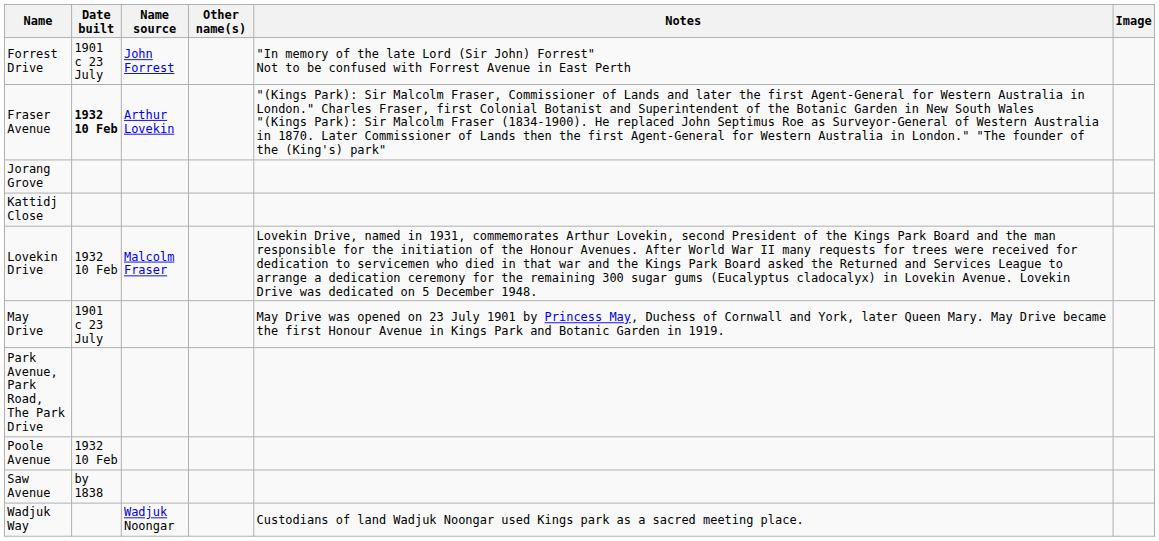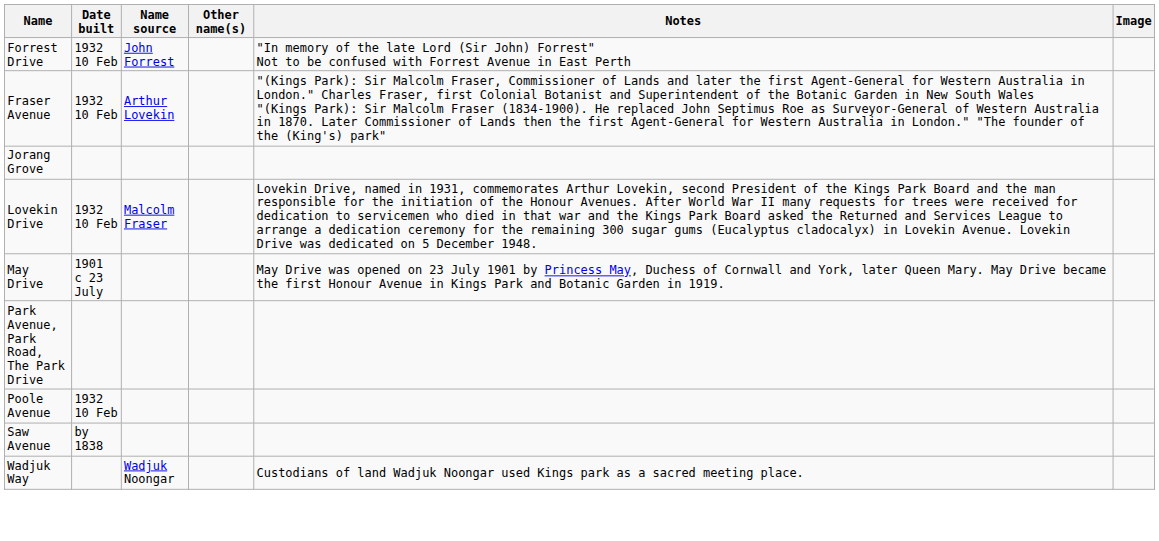Forrest Drive | Date built: 1901 c 23 July -> 1932 10 Feb
Fraser Avenue | Date built: bold -> normal
- row: Kattidj Close
